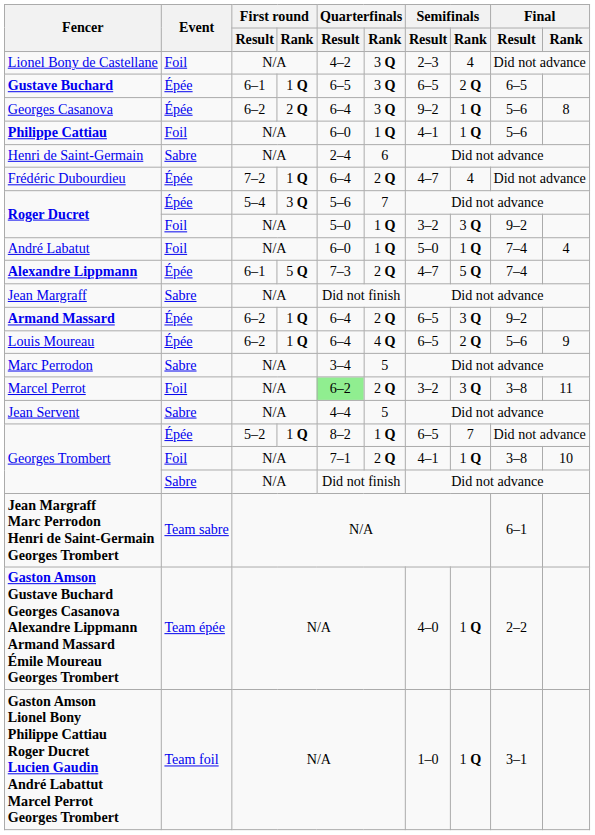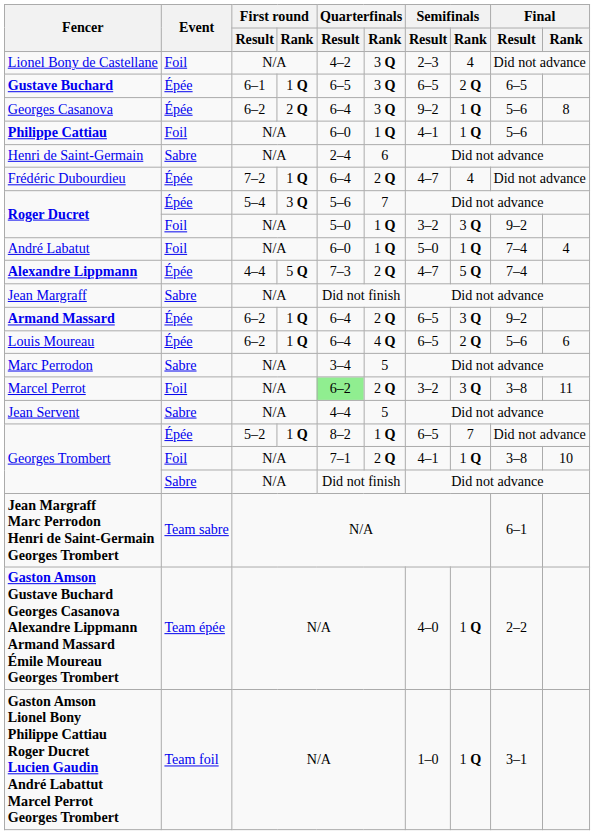Alexandre Lippmann | First round / Result: 6–1 -> 4–4
Louis Moureau | Final / Rank: 9 -> 6
